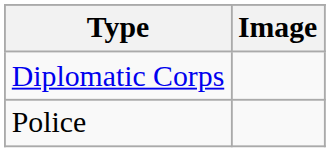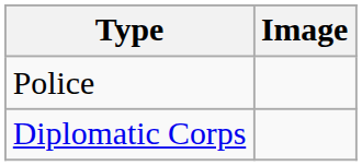rows swapped: Diplomatic Corps <-> Police
